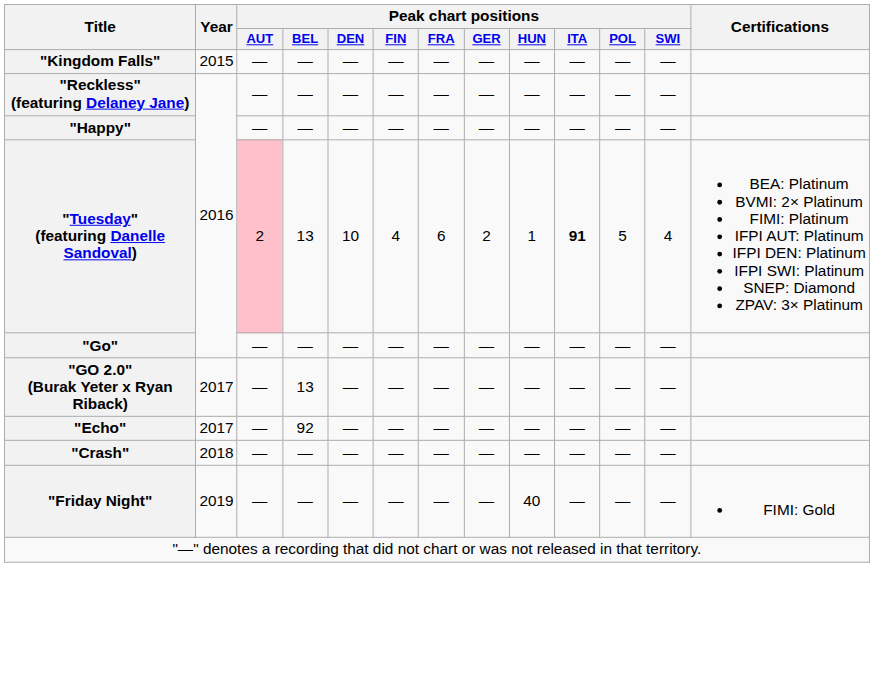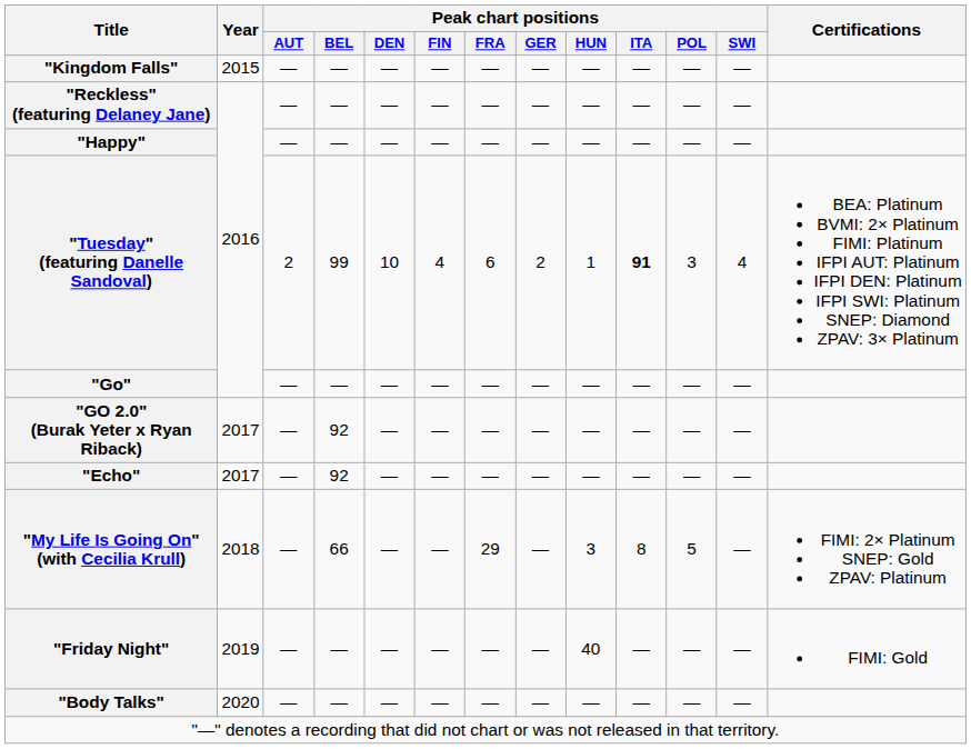"Tuesday" (featuring Danelle Sandoval) | Peak chart positions / AUT: pink background -> no background
"Tuesday" (featuring Danelle Sandoval) | Peak chart positions / BEL: 13 -> 99
"Tuesday" (featuring Danelle Sandoval) | Peak chart positions / POL: 5 -> 3
"GO 2.0" (Burak Yeter x Ryan Riback) | Peak chart positions / BEL: 13 -> 92
- row: "Crash" | 2018 | — | — | — | — | — | — | — | — | — | —
+ row: "My Life Is Going On" (with Cecilia Krull) | 2018 | — | 66 | — | — | 29 | — | 3 | 8 | 5 | — | FIMI: 2× Platinum SNEP: Gold ZPAV: Platinum
+ row: "Body Talks" | 2020 | — | — | — | — | — | — | — | — | — | —
